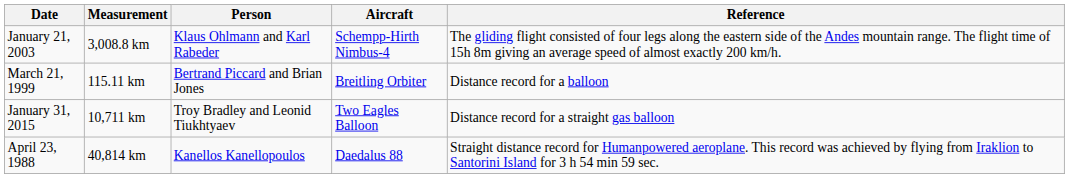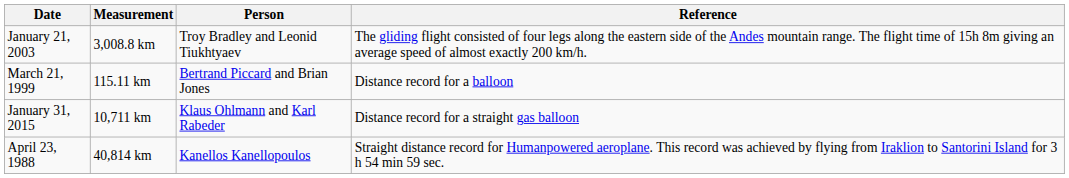- column: Aircraft | Schempp-Hirth Nimbus-4 | Breitling Orbiter | Two Eagles Balloon | Daedalus 88
January 21, 2003 | Person: Klaus Ohlmann and Karl Rabeder -> Troy Bradley and Leonid Tiukhtyaev
January 31, 2015 | Person: Troy Bradley and Leonid Tiukhtyaev -> Klaus Ohlmann and Karl Rabeder
